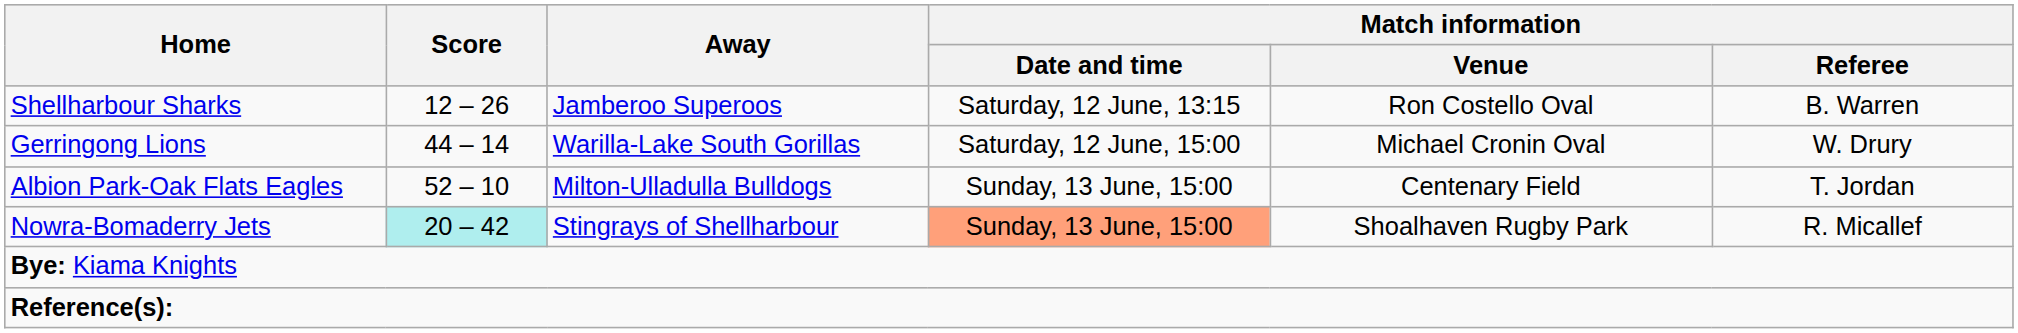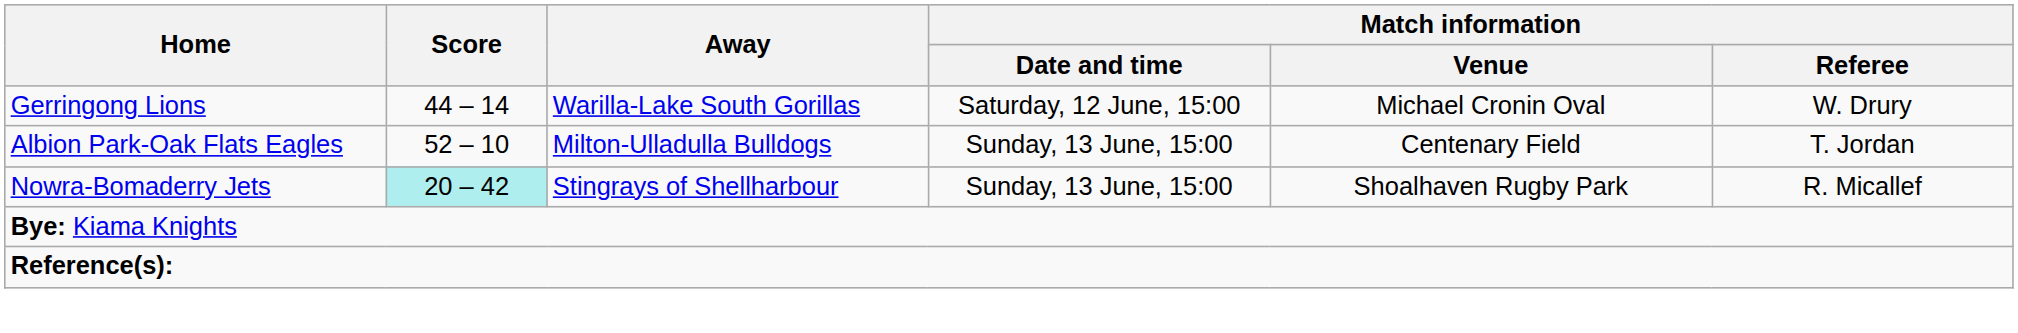- row: Shellharbour Sharks | 12 – 26 | Jamberoo Superoos | Saturday, 12 June, 13:15 | Ron Costello Oval | B. Warren
Nowra-Bomaderry Jets | Match information / Date and time: lightsalmon background -> no background
